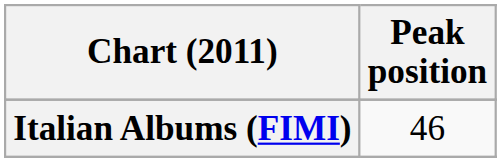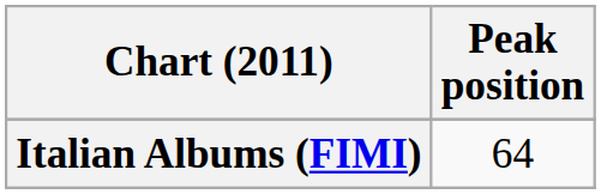Italian Albums (FIMI) | Peak position: 46 -> 64
